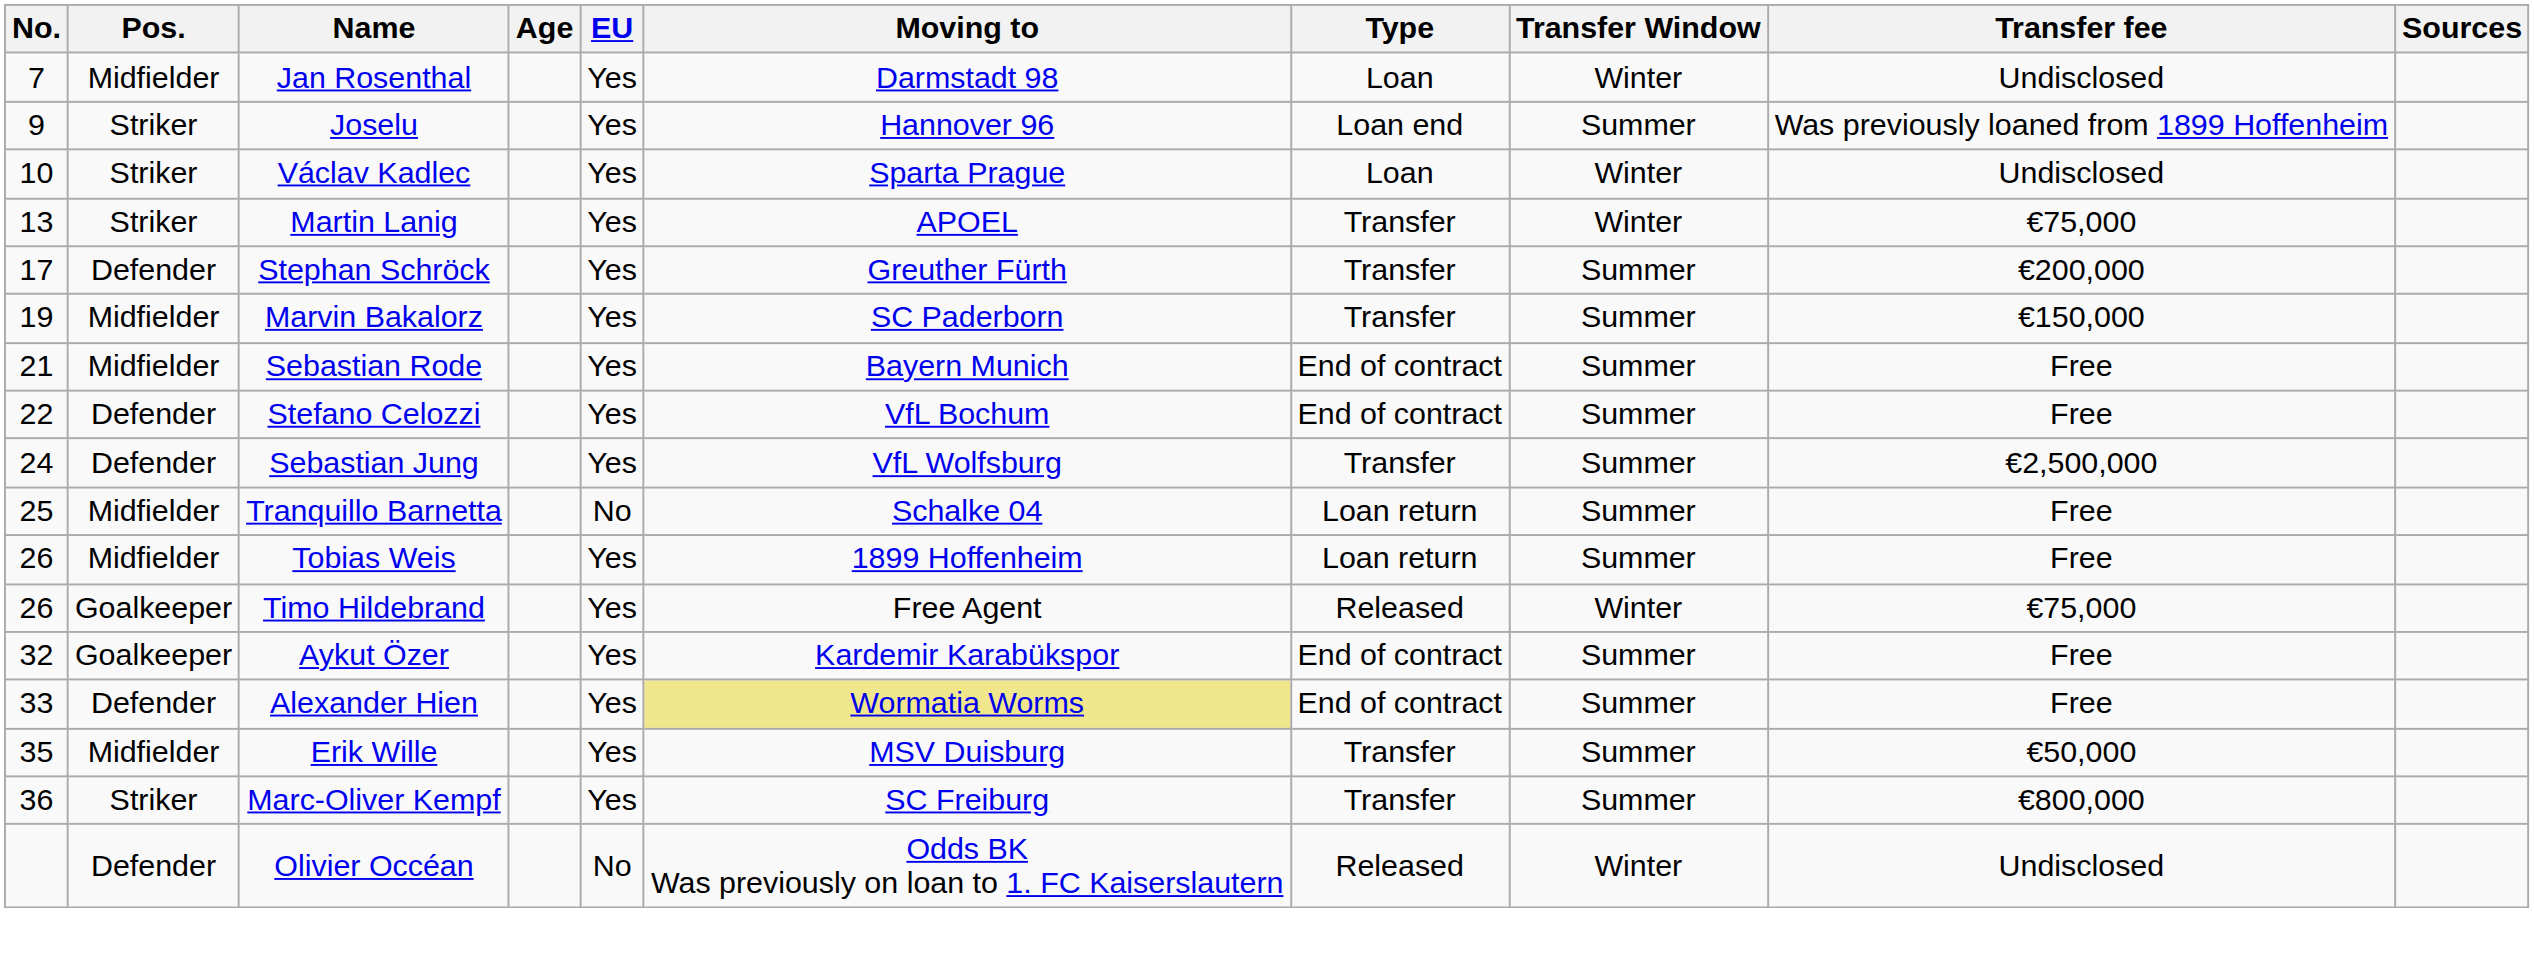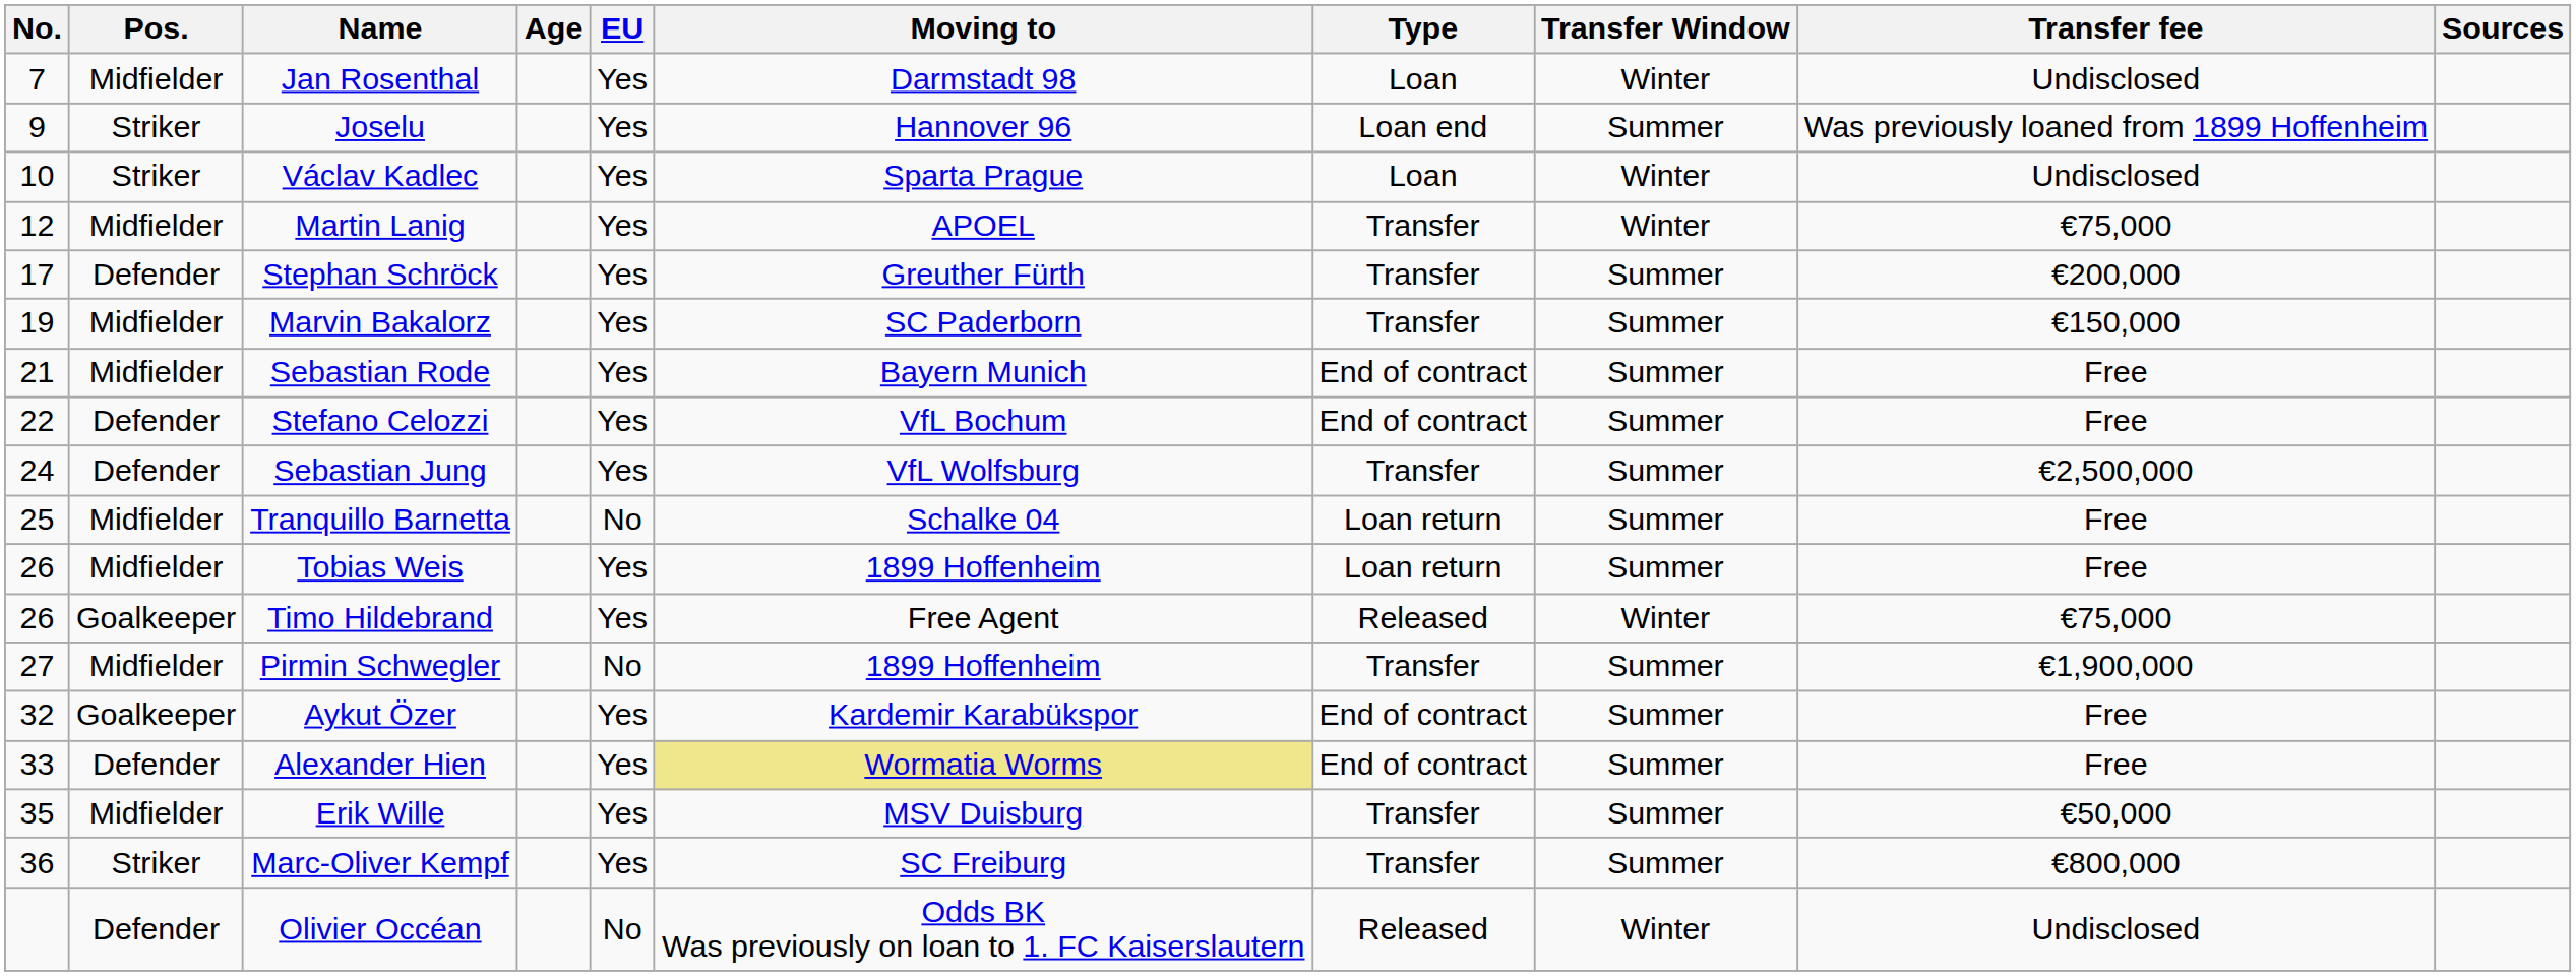Martin Lanig | No.: 13 -> 12
Martin Lanig | Pos.: Striker -> Midfielder
+ row: 27 | Midfielder | Pirmin Schwegler | No | 1899 Hoffenheim | Transfer | Summer | €1,900,000
